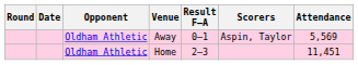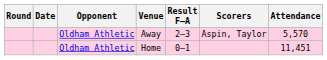Away | Result F–A: 0–1 -> 2–3
Away | Attendance: 5,569 -> 5,570
Home | Result F–A: 2–3 -> 0–1
